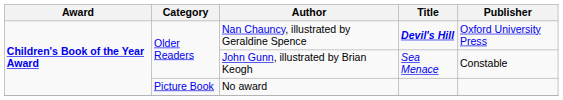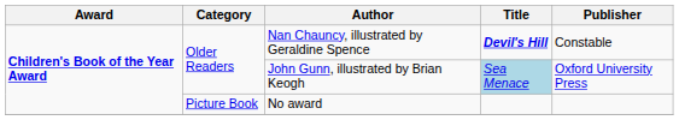Nan Chauncy, illustrated by Geraldine Spence | Publisher: Oxford University Press -> Constable
John Gunn, illustrated by Brian Keogh | Title: no background -> lightblue background
John Gunn, illustrated by Brian Keogh | Publisher: Constable -> Oxford University Press
